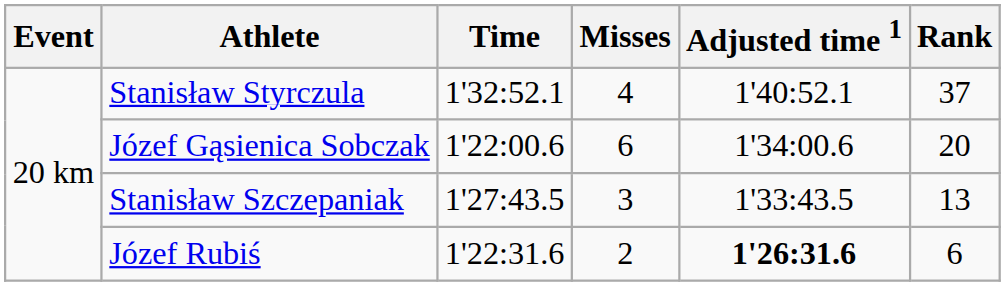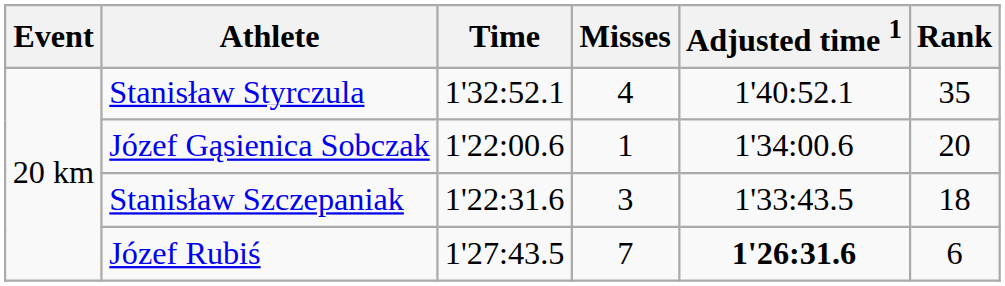Stanisław Styrczula | Rank: 37 -> 35
Józef Gąsienica Sobczak | Misses: 6 -> 1
Stanisław Szczepaniak | Time: 1'27:43.5 -> 1'22:31.6
Stanisław Szczepaniak | Rank: 13 -> 18
Józef Rubiś | Time: 1'22:31.6 -> 1'27:43.5
Józef Rubiś | Misses: 2 -> 7
